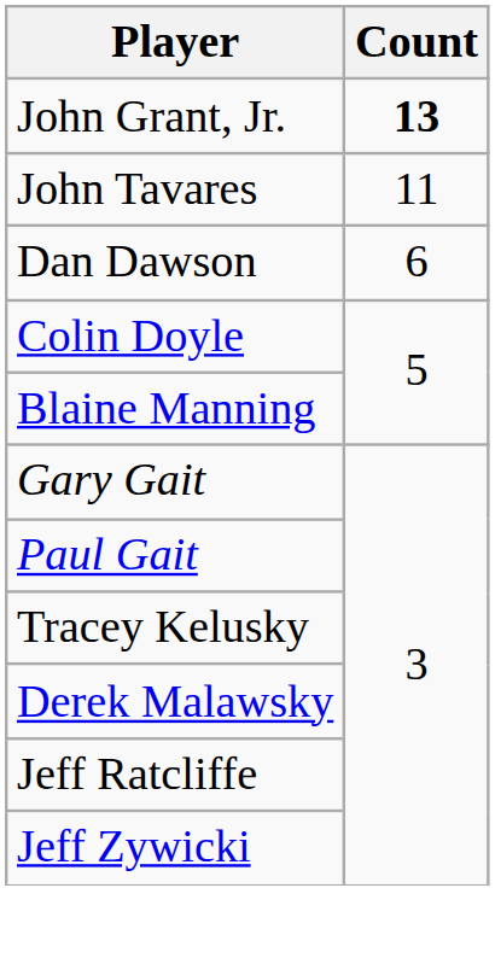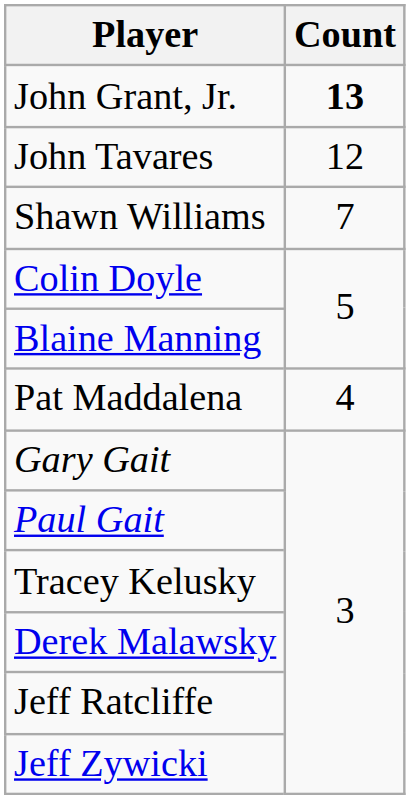John Tavares | Count: 11 -> 12
+ row: Shawn Williams | 7
- row: Dan Dawson | 6
+ row: Pat Maddalena | 4
